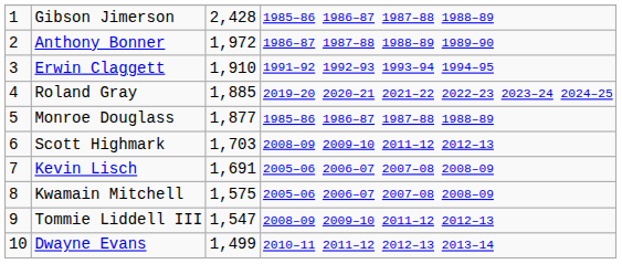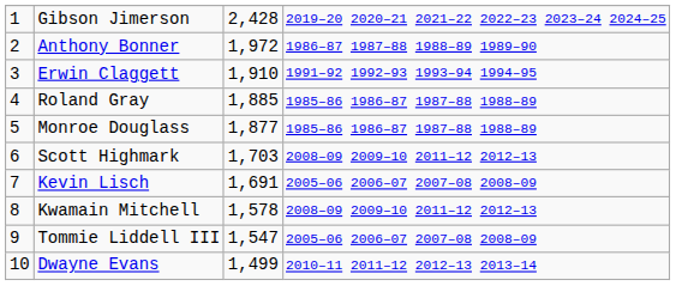Gibson Jimerson | column 4: 1985–86 1986–87 1987–88 1988–89 -> 2019–20 2020–21 2021–22 2022–23 2023–24 2024–25
Roland Gray | column 4: 2019–20 2020–21 2021–22 2022–23 2023–24 2024–25 -> 1985–86 1986–87 1987–88 1988–89
Kwamain Mitchell | column 3: 1,575 -> 1,578
Kwamain Mitchell | column 4: 2005–06 2006–07 2007–08 2008–09 -> 2008–09 2009–10 2011–12 2012–13
Tommie Liddell III | column 4: 2008–09 2009–10 2011–12 2012–13 -> 2005–06 2006–07 2007–08 2008–09
